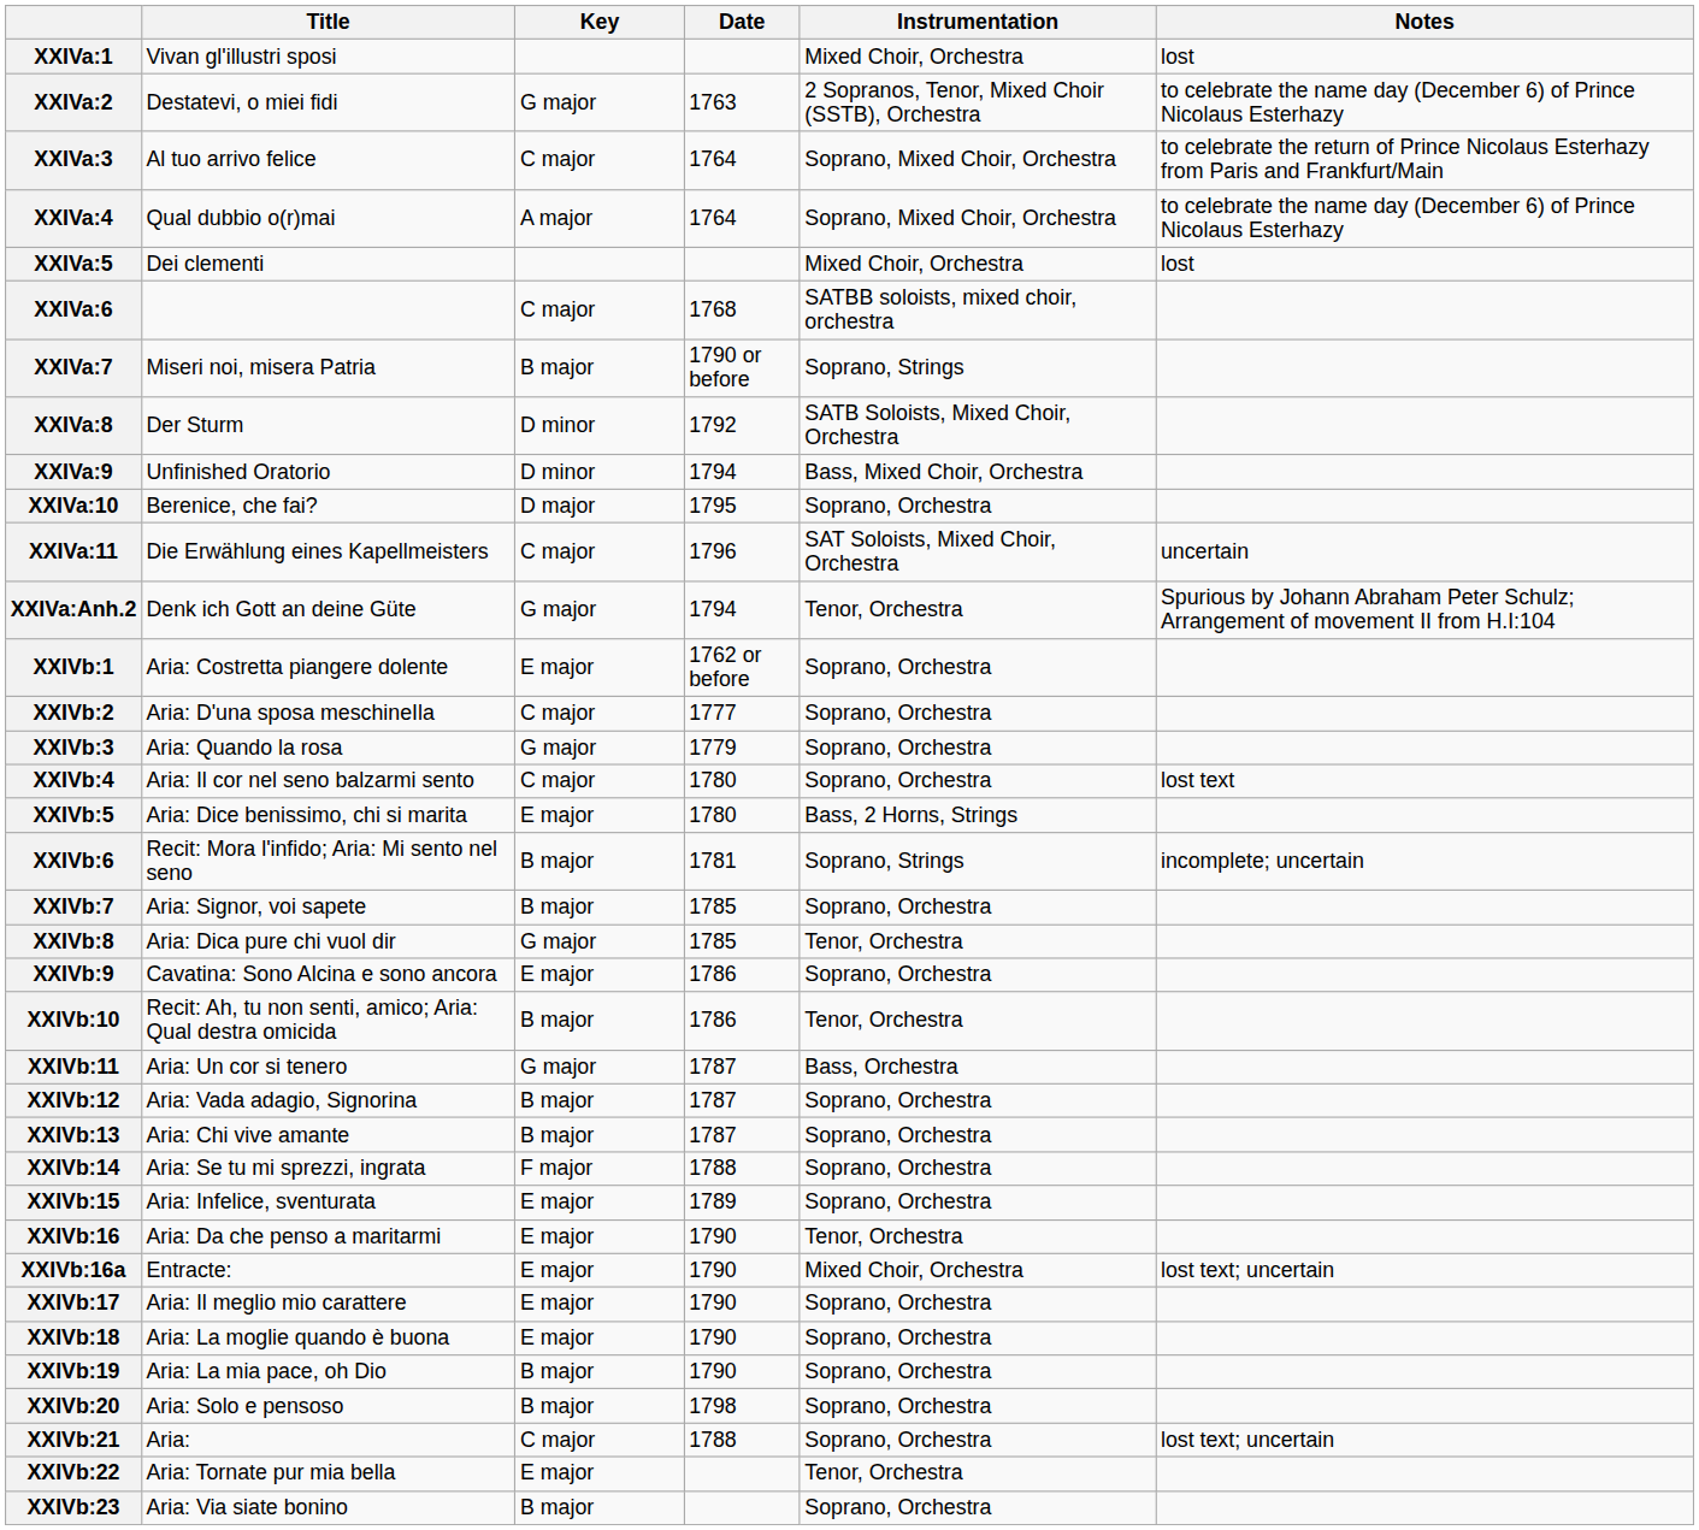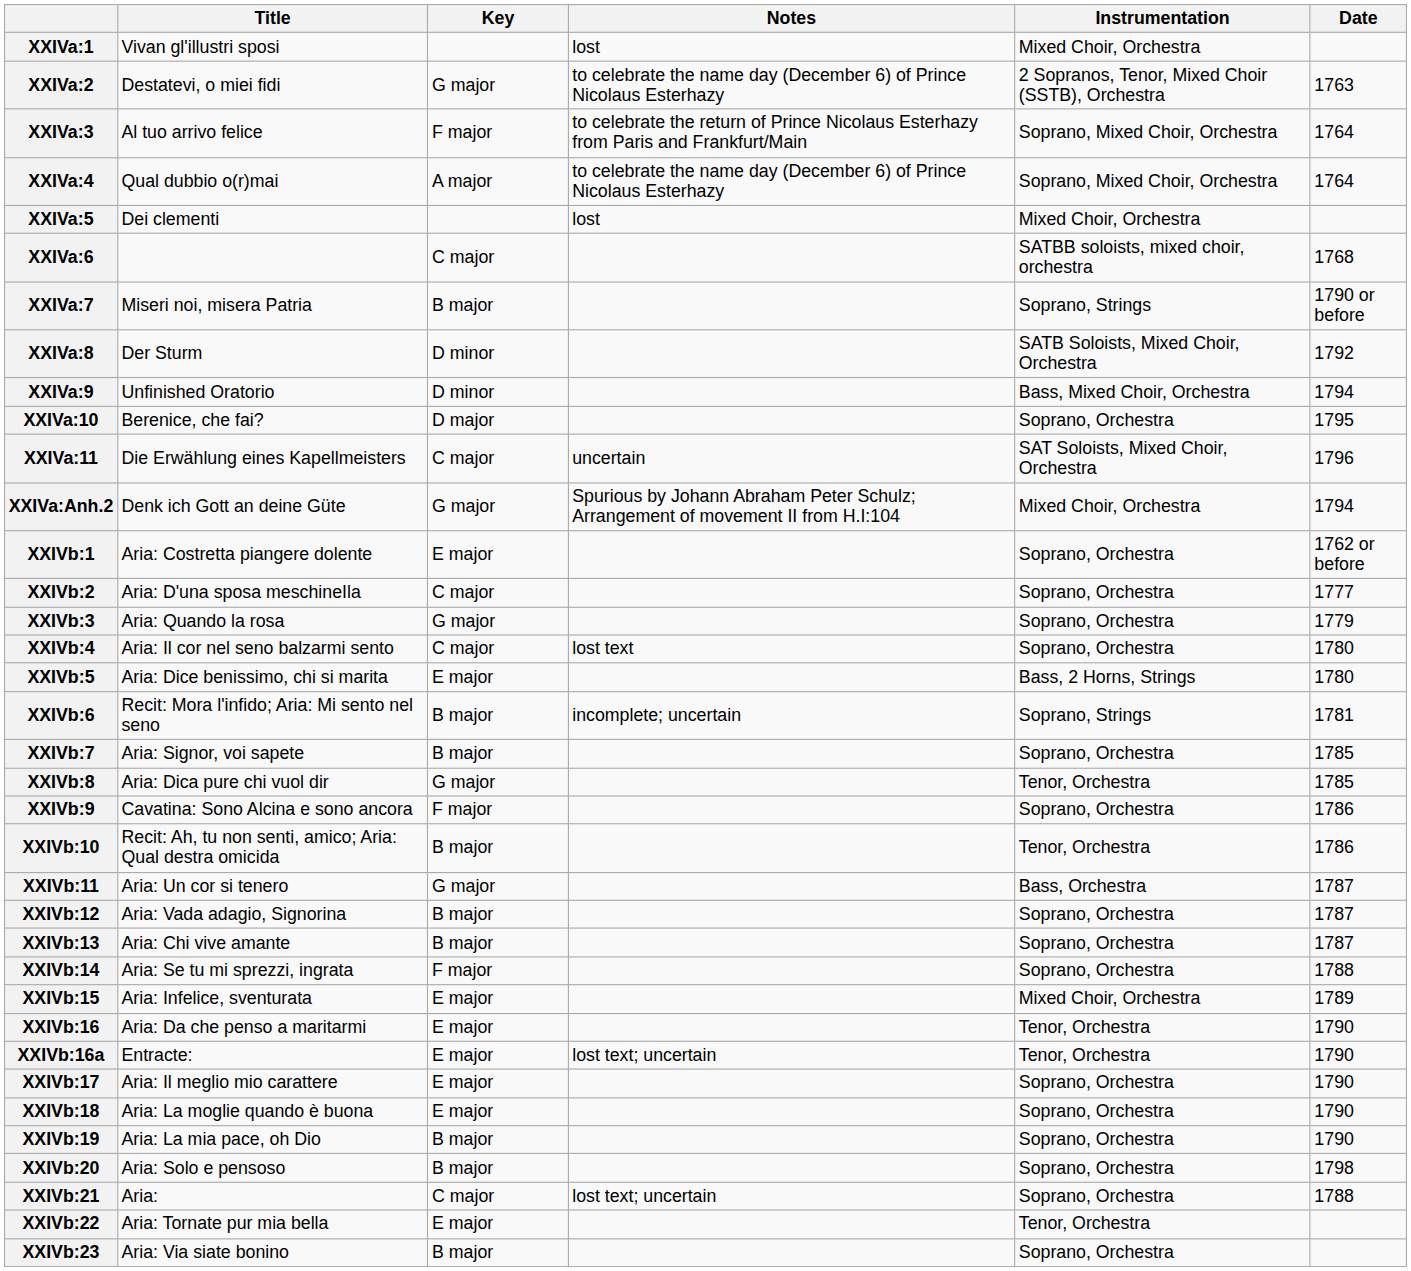columns swapped: Date <-> Notes
XXIVa:3 | Key: C major -> F major
XXIVa:Anh.2 | Instrumentation: Tenor, Orchestra -> Mixed Choir, Orchestra
XXIVb:9 | Key: E major -> F major
XXIVb:15 | Instrumentation: Soprano, Orchestra -> Mixed Choir, Orchestra
XXIVb:16a | Instrumentation: Mixed Choir, Orchestra -> Tenor, Orchestra
